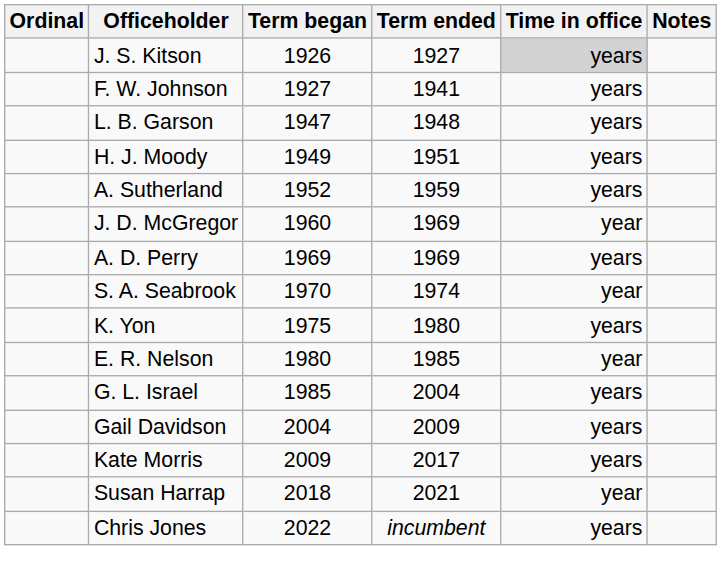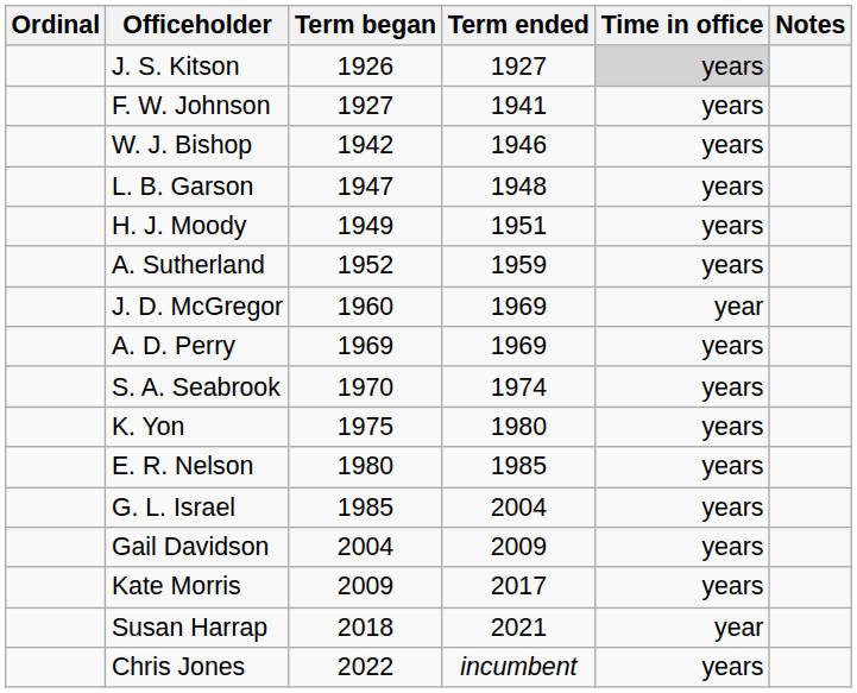+ row: W. J. Bishop | 1942 | 1946 | years
S. A. Seabrook | Time in office: year -> years
E. R. Nelson | Time in office: year -> years
